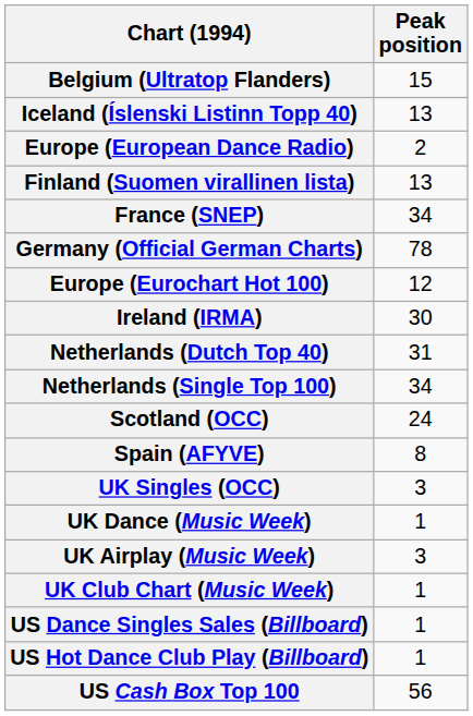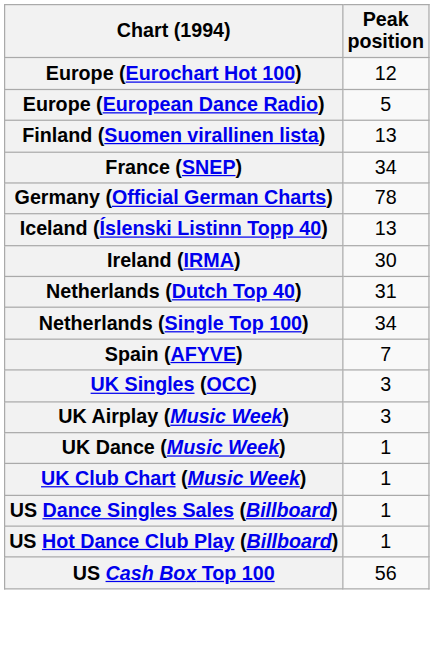- row: Belgium (Ultratop Flanders) | 15
rows swapped: Europe (Eurochart Hot 100) <-> Iceland (Íslenski Listinn Topp 40)
Europe (European Dance Radio) | Peak position: 2 -> 5
- row: Scotland (OCC) | 24
Spain (AFYVE) | Peak position: 8 -> 7
rows swapped: UK Airplay (Music Week) <-> UK Dance (Music Week)
